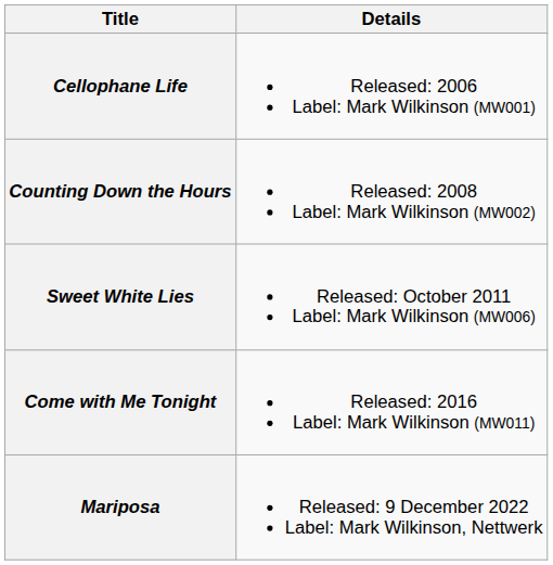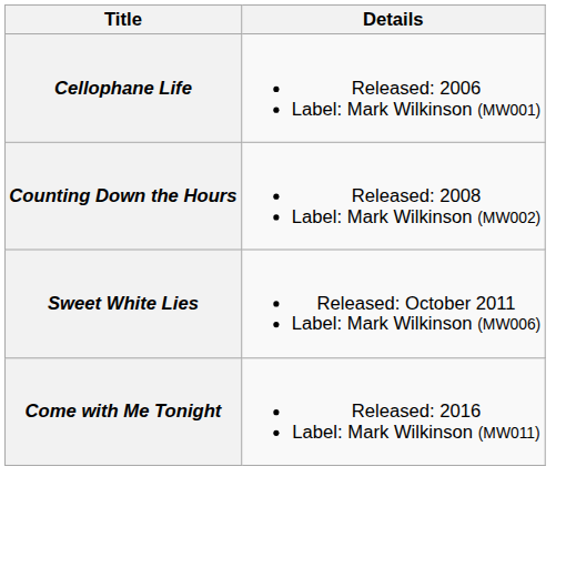- row: Mariposa | Released: 9 December 2022 Label: Mark Wilkinson, Nettwerk
